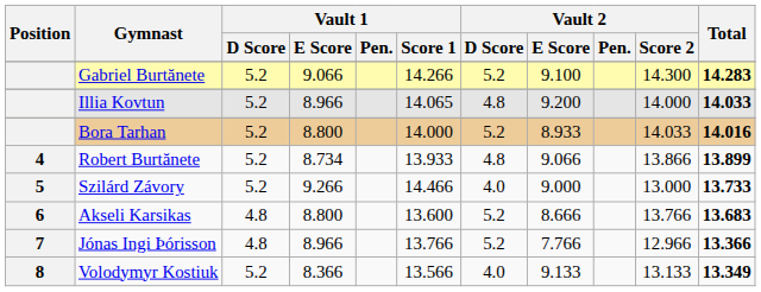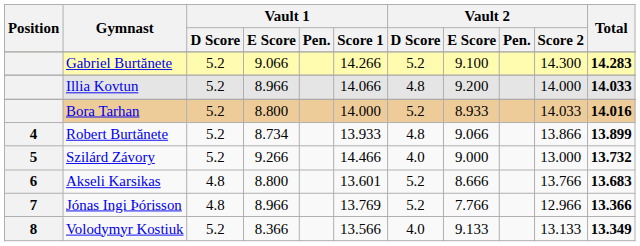Illia Kovtun | Vault 1 / Score 1: 14.065 -> 14.066
Szilárd Závory | Total: 13.733 -> 13.732
Akseli Karsikas | Vault 1 / Score 1: 13.600 -> 13.601
Jónas Ingi Þórisson | Vault 1 / Score 1: 13.766 -> 13.769
